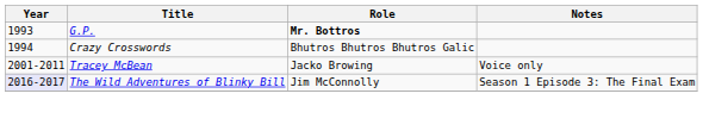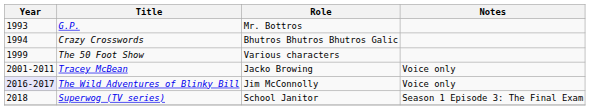G.P. | Role: bold -> normal
+ row: 1999 | The 50 Foot Show | Various characters
The Wild Adventures of Blinky Bill | Notes: Season 1 Episode 3: The Final Exam -> Voice only
+ row: 2018 | Superwog (TV series) | School Janitor | Season 1 Episode 3: The Final Exam
